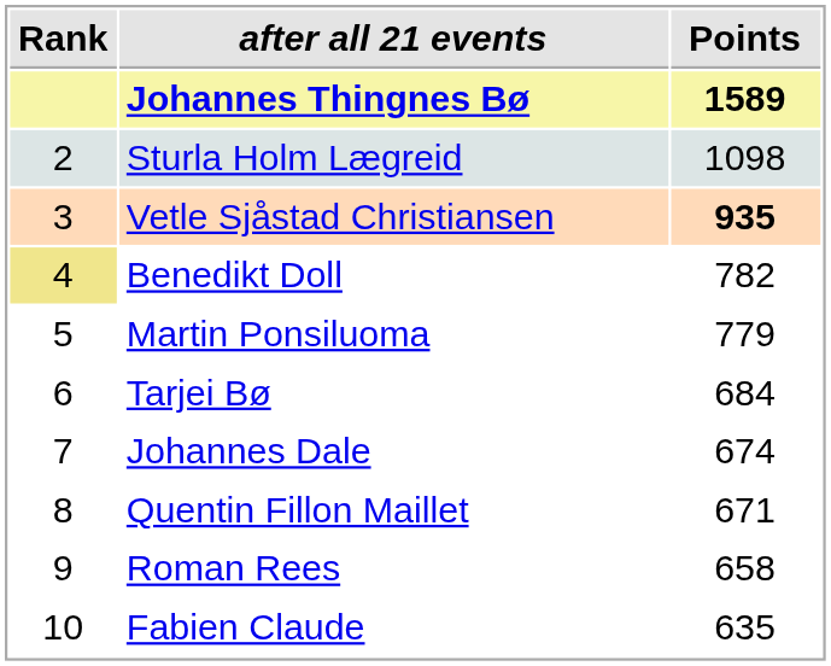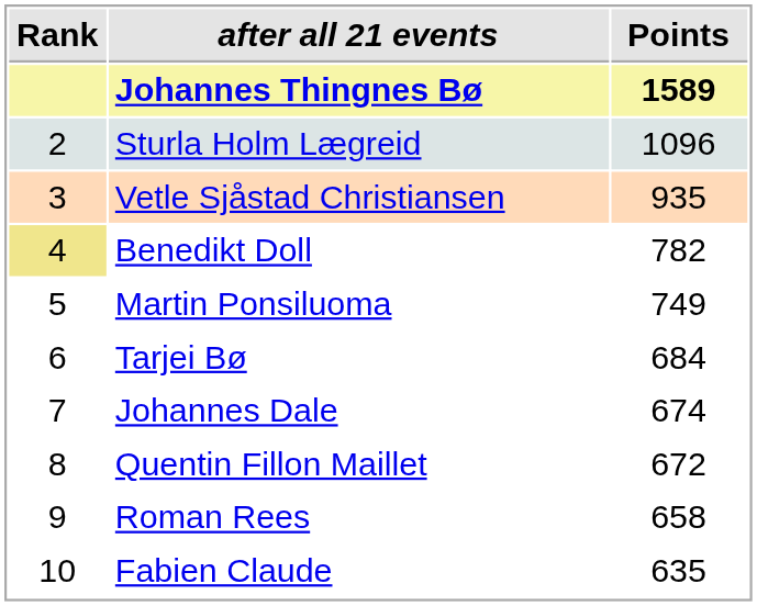Sturla Holm Lægreid | Points: 1098 -> 1096
Vetle Sjåstad Christiansen | Points: bold -> normal
Martin Ponsiluoma | Points: 779 -> 749
Quentin Fillon Maillet | Points: 671 -> 672
